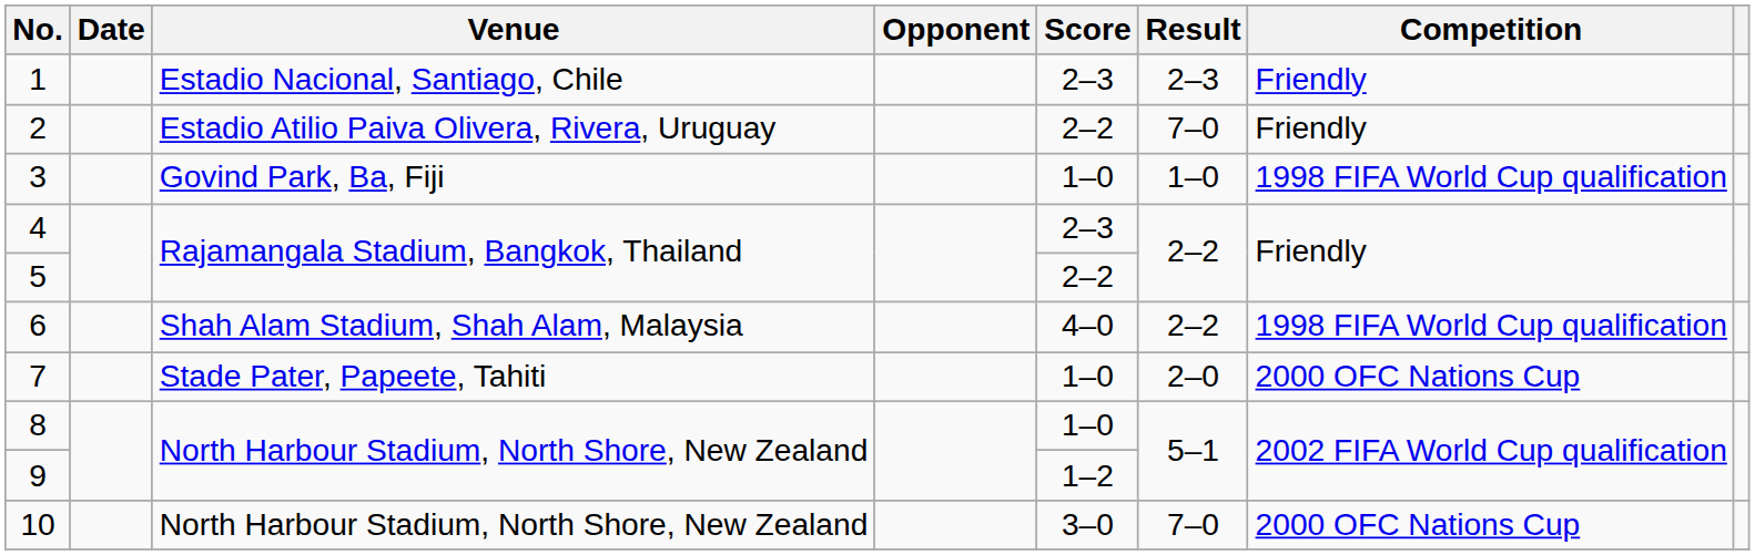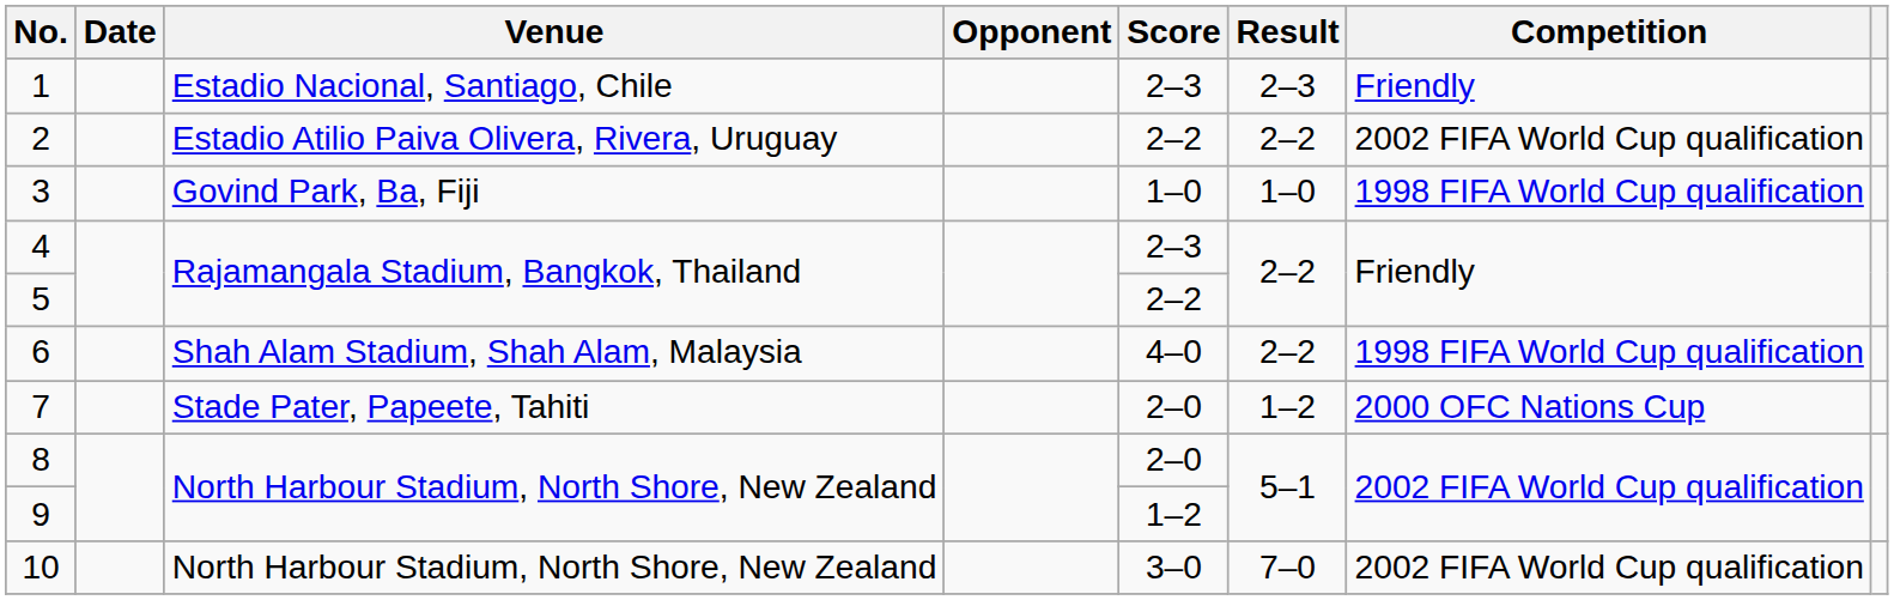2 | Result: 7–0 -> 2–2
2 | Competition: Friendly -> 2002 FIFA World Cup qualification
7 | Score: 1–0 -> 2–0
7 | Result: 2–0 -> 1–2
8 | Score: 1–0 -> 2–0
10 | Competition: 2000 OFC Nations Cup -> 2002 FIFA World Cup qualification
